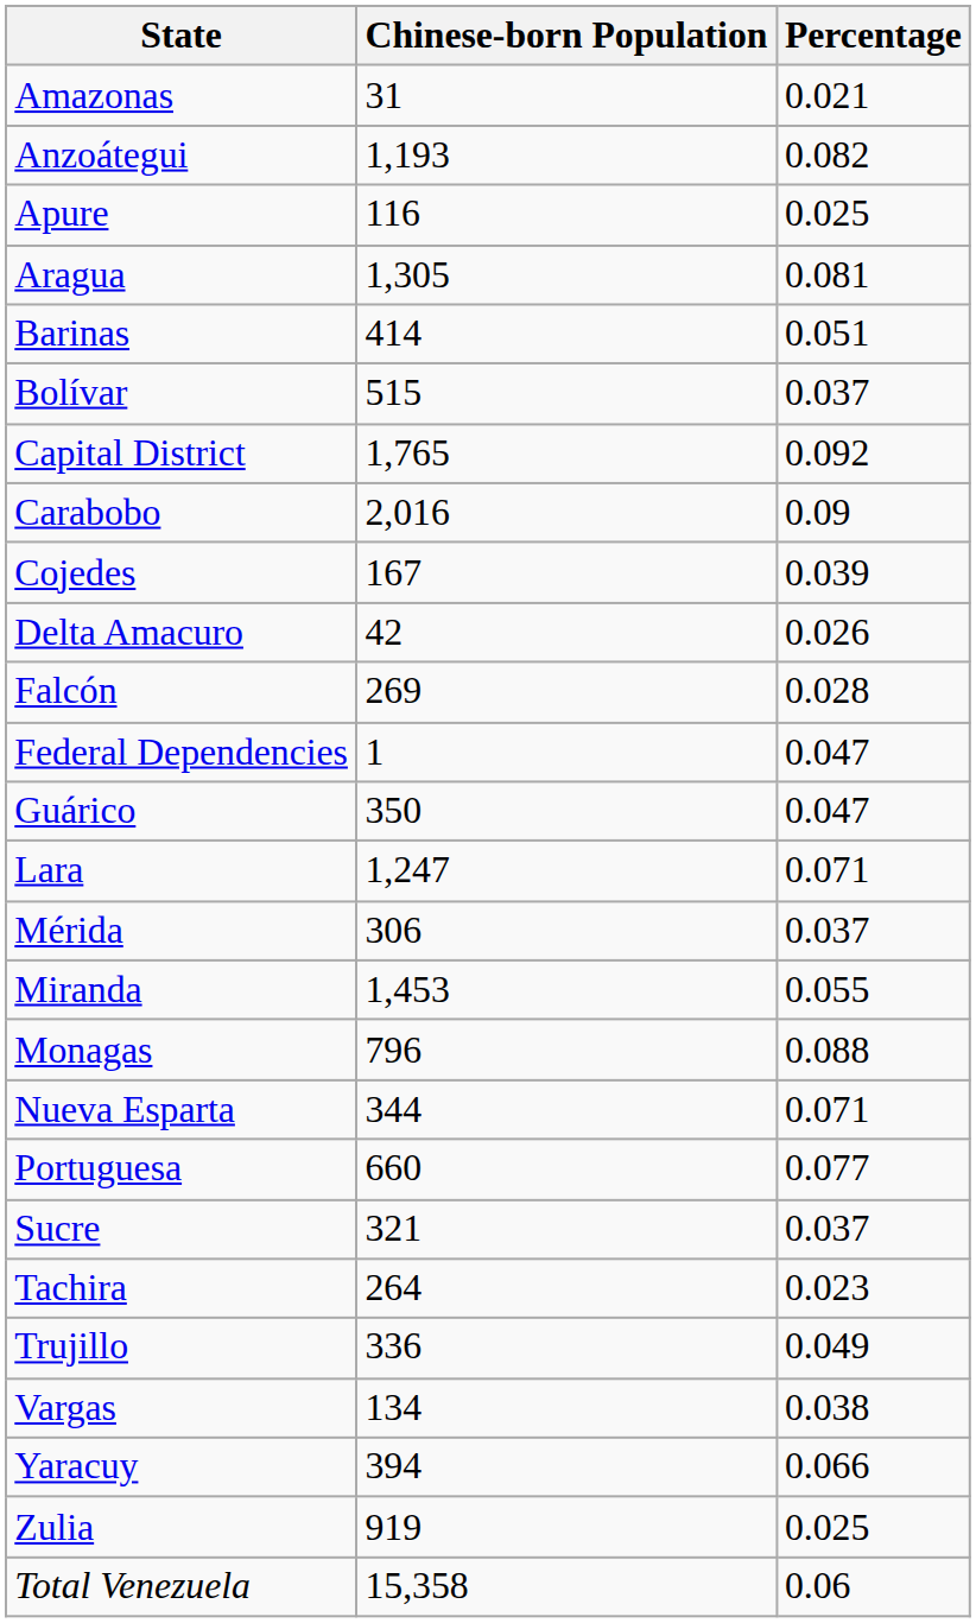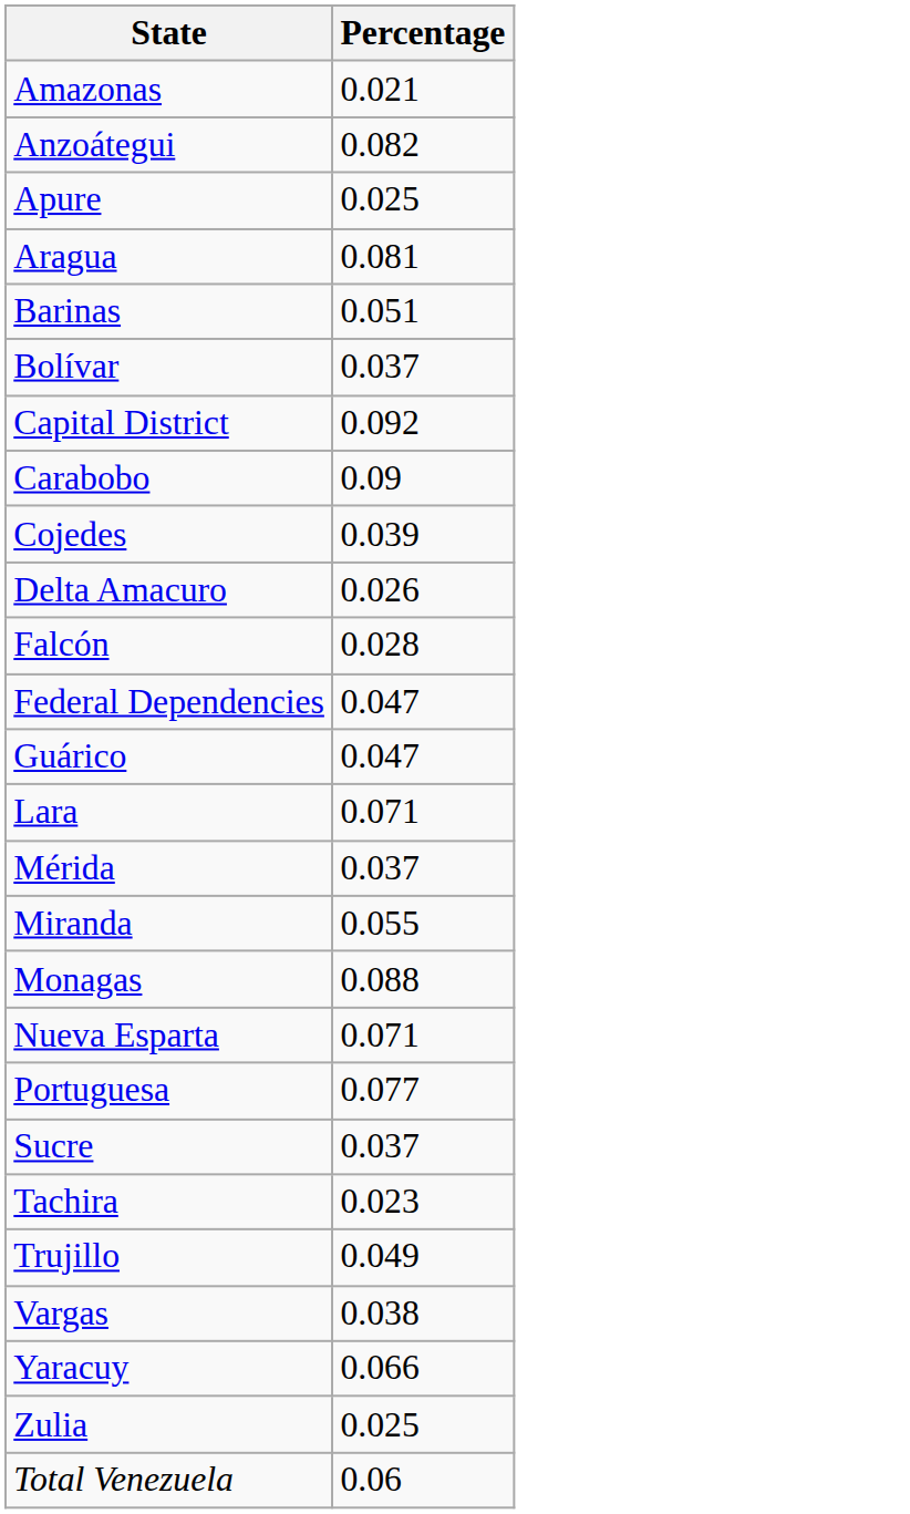- column: Chinese-born Population | 31 | 1,193 | 116 | 1,305 | 414 | 515 | 1,765 | 2,016 | 167 | 42 | 269 | 1 | 350 | 1,247 | 306 | 1,453 | 796 | 344 | 660 | 321 | 264 | 336 | 134 | 394 | 919 | 15,358
